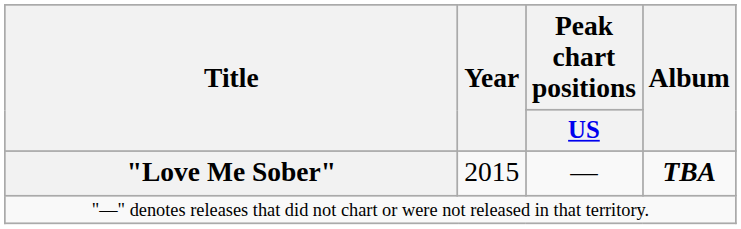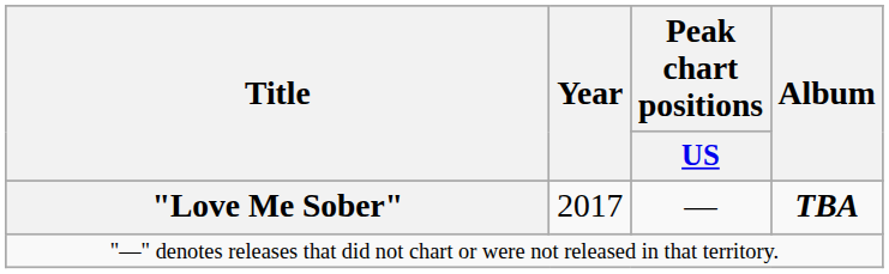"Love Me Sober" | Year: 2015 -> 2017
